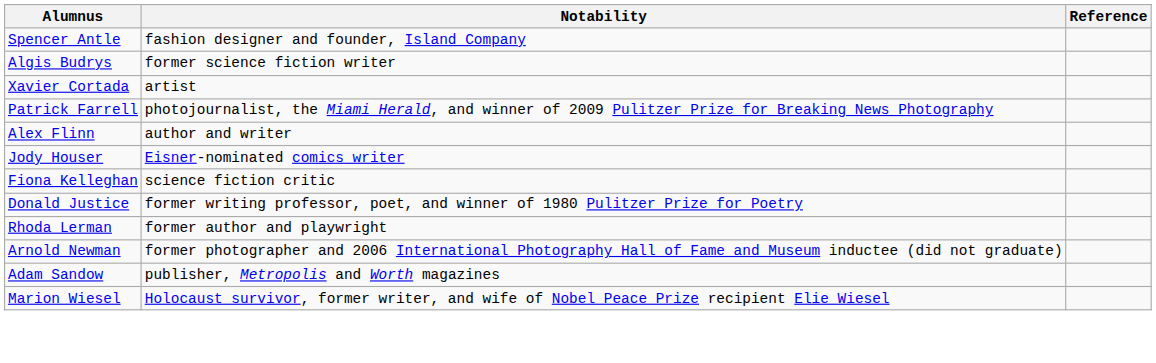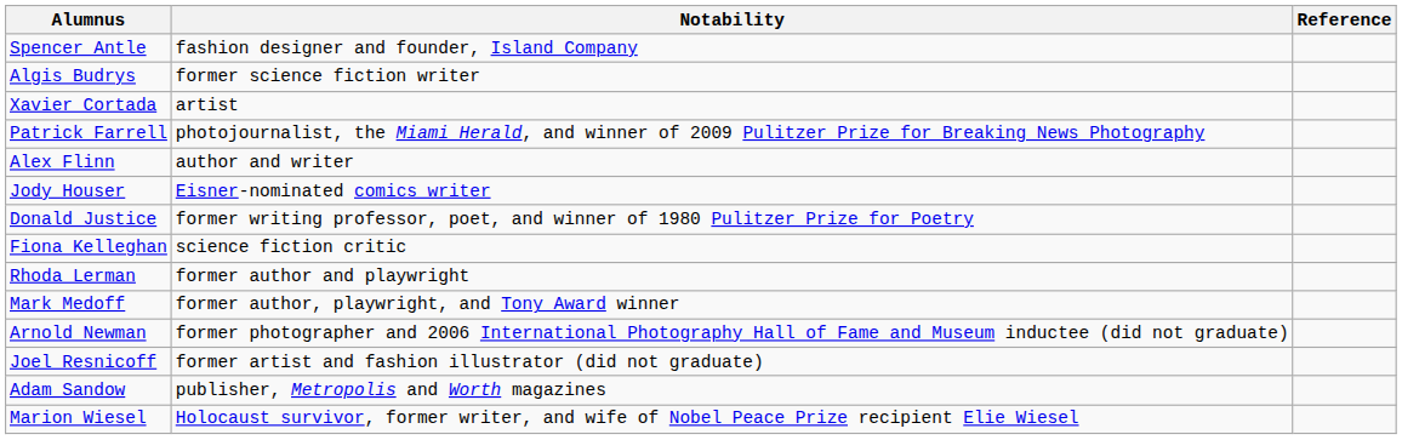rows swapped: Donald Justice <-> Fiona Kelleghan
+ row: Mark Medoff | former author, playwright, and Tony Award winner
+ row: Joel Resnicoff | former artist and fashion illustrator (did not graduate)
